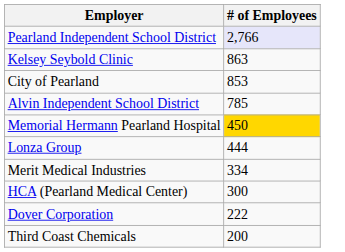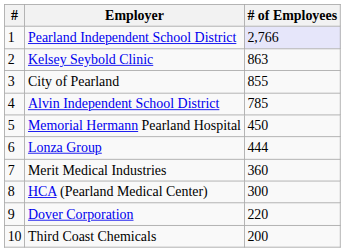+ column: # | 1 | 2 | 3 | 4 | 5 | 6 | 7 | 8 | 9 | 10
City of Pearland | # of Employees: 853 -> 855
Memorial Hermann Pearland Hospital | # of Employees: gold background -> no background
Merit Medical Industries | # of Employees: 334 -> 360
Dover Corporation | # of Employees: 222 -> 220
